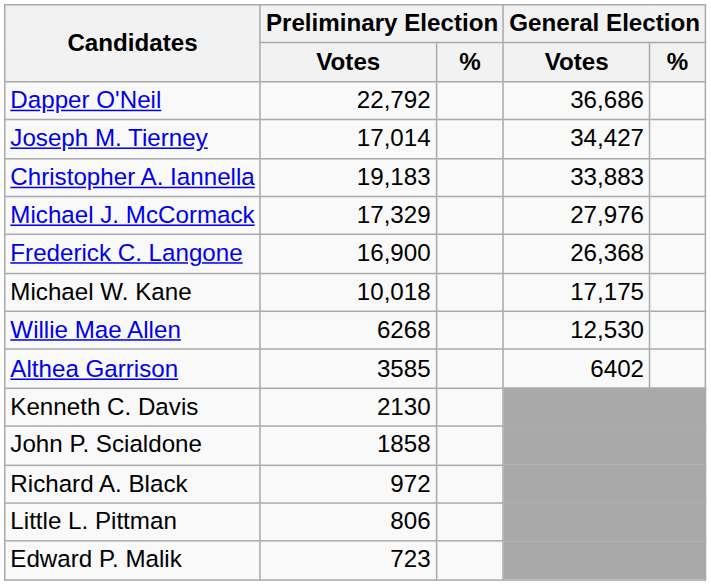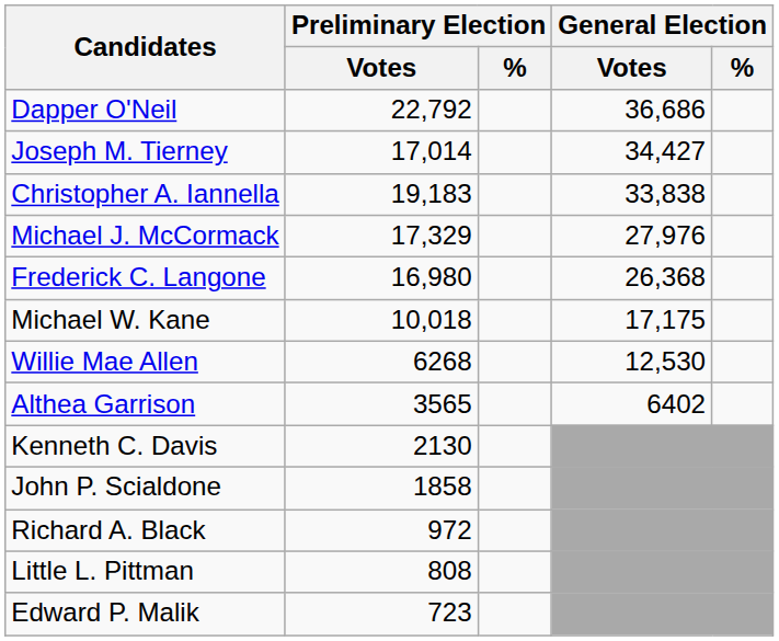Christopher A. Iannella | General Election / Votes: 33,883 -> 33,838
Frederick C. Langone | Preliminary Election / Votes: 16,900 -> 16,980
Althea Garrison | Preliminary Election / Votes: 3585 -> 3565
Little L. Pittman | Preliminary Election / Votes: 806 -> 808
